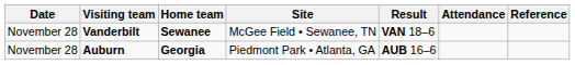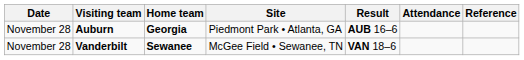rows swapped: Auburn <-> Vanderbilt
